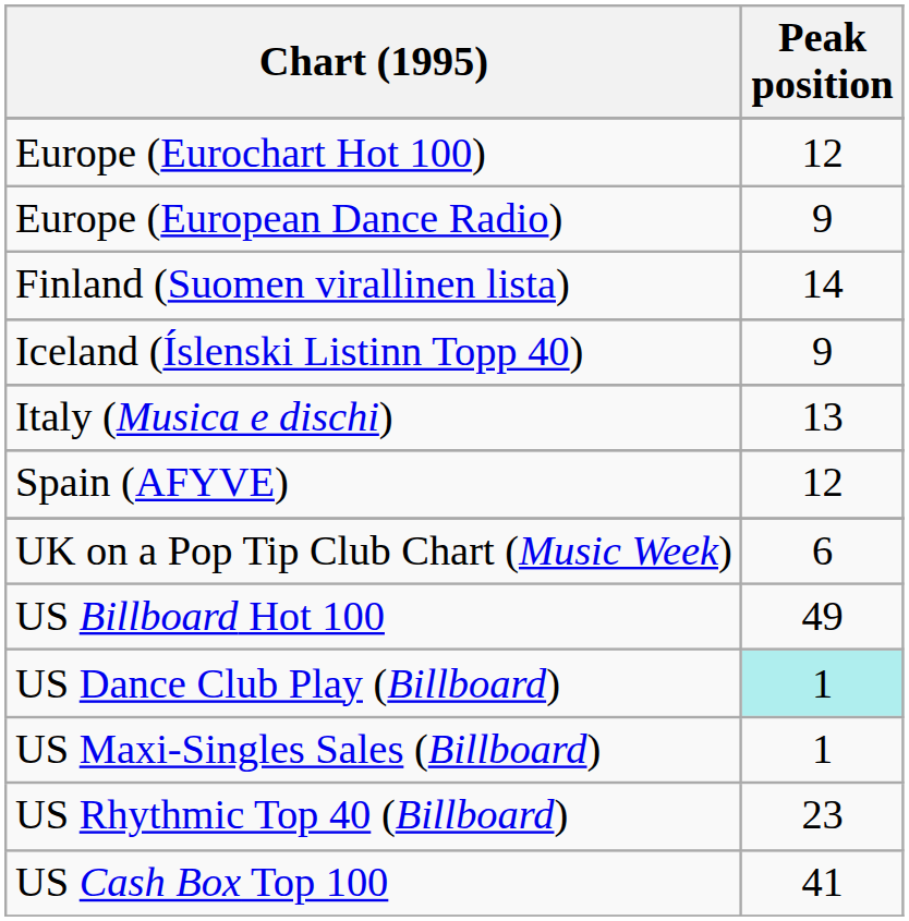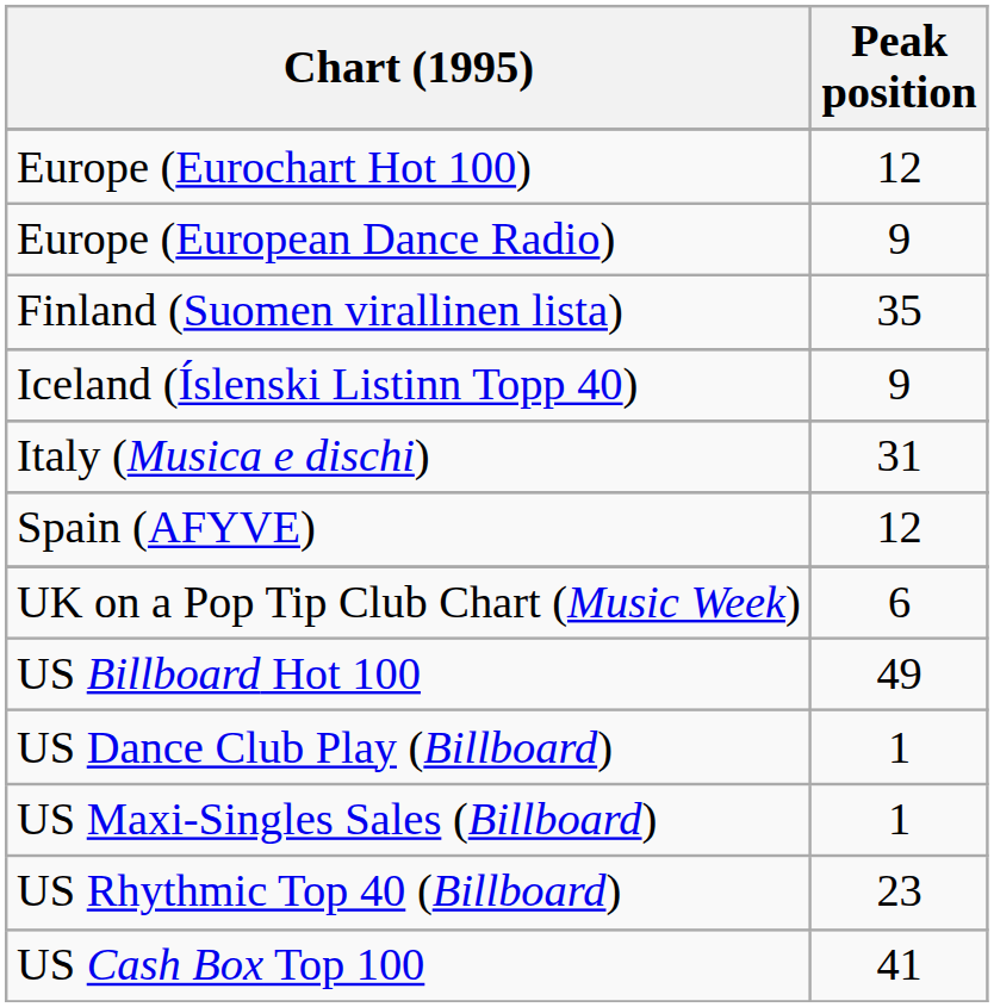Finland (Suomen virallinen lista) | Peak position: 14 -> 35
Italy (Musica e dischi) | Peak position: 13 -> 31
US Dance Club Play (Billboard) | Peak position: paleturquoise background -> no background
